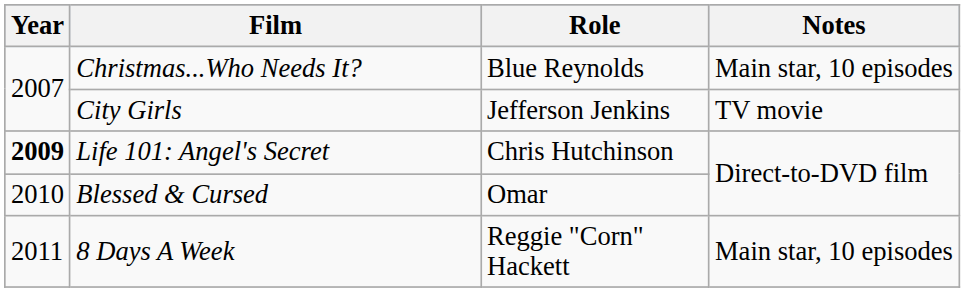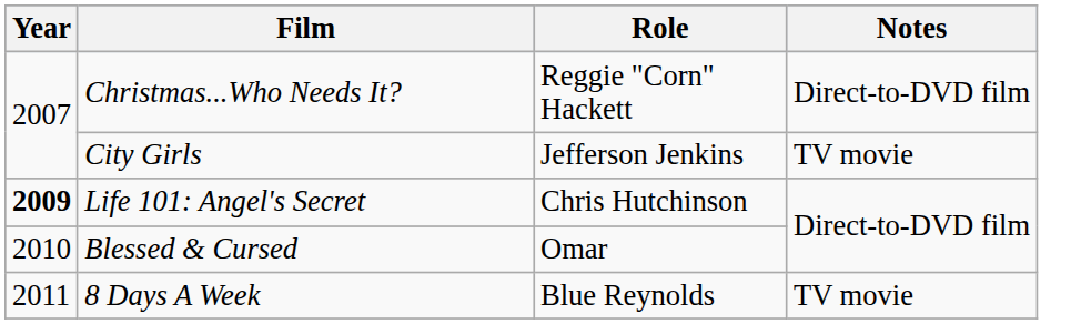Christmas...Who Needs It? | Role: Blue Reynolds -> Reggie "Corn" Hackett
Christmas...Who Needs It? | Notes: Main star, 10 episodes -> Direct-to-DVD film
8 Days A Week | Role: Reggie "Corn" Hackett -> Blue Reynolds
8 Days A Week | Notes: Main star, 10 episodes -> TV movie
